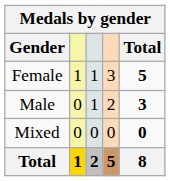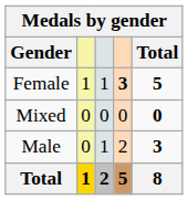Female | column 4: normal -> bold
rows swapped: Male <-> Mixed
